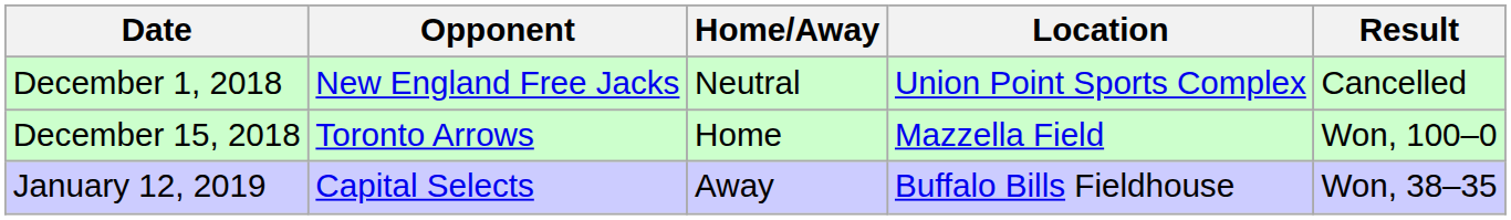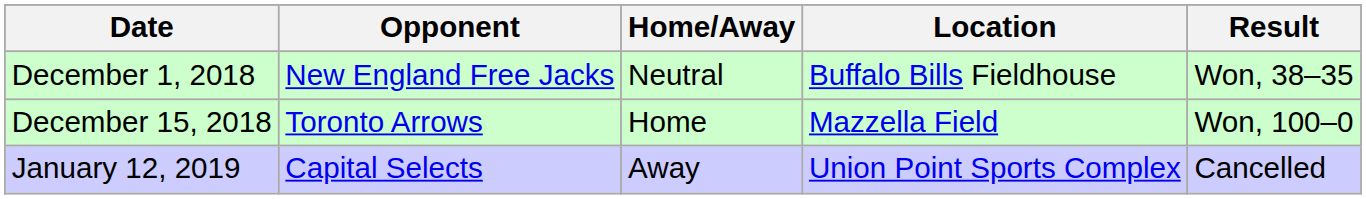December 1, 2018 | Location: Union Point Sports Complex -> Buffalo Bills Fieldhouse
December 1, 2018 | Result: Cancelled -> Won, 38–35
January 12, 2019 | Location: Buffalo Bills Fieldhouse -> Union Point Sports Complex
January 12, 2019 | Result: Won, 38–35 -> Cancelled
